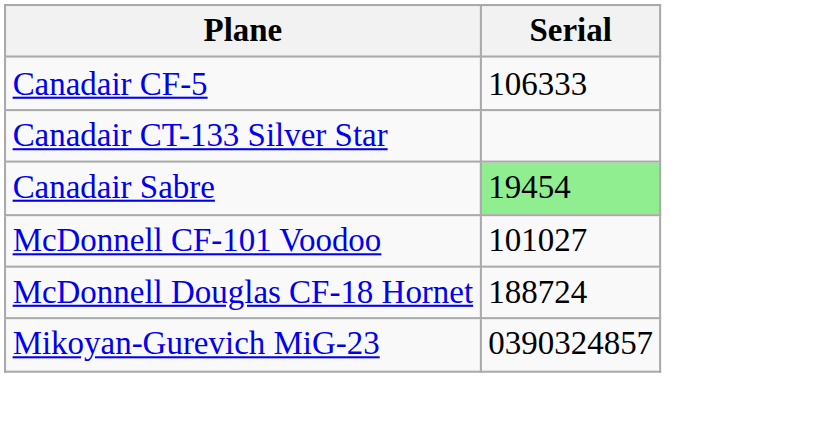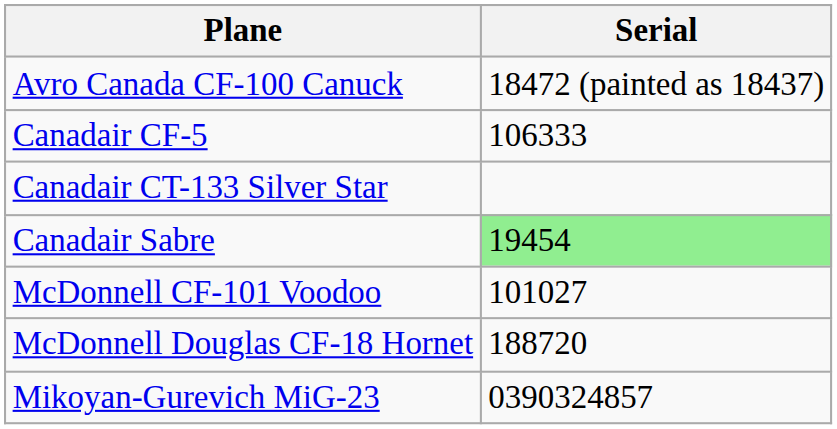+ row: Avro Canada CF-100 Canuck | 18472 (painted as 18437)
McDonnell Douglas CF-18 Hornet | Serial: 188724 -> 188720
